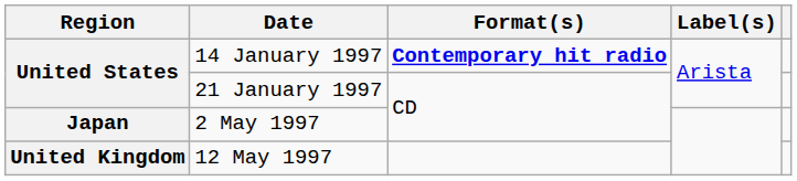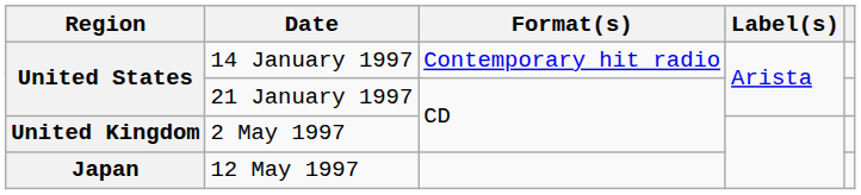14 January 1997 | Format(s): bold -> normal
2 May 1997 | Region: Japan -> United Kingdom
12 May 1997 | Region: United Kingdom -> Japan
